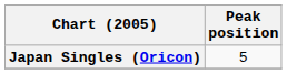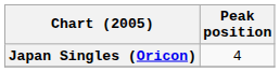Japan Singles (Oricon) | Peak position: 5 -> 4
